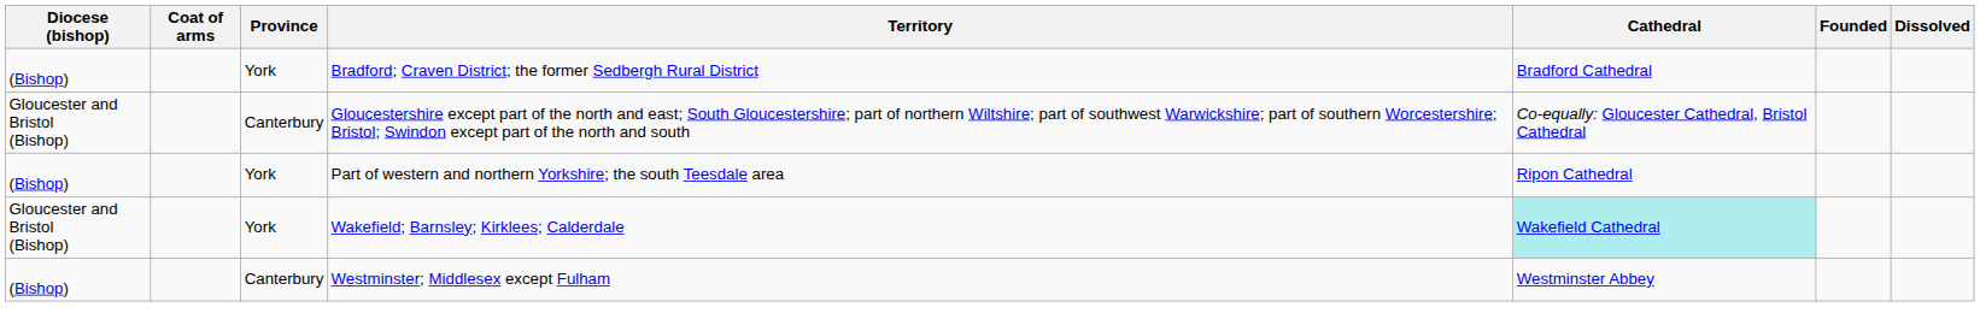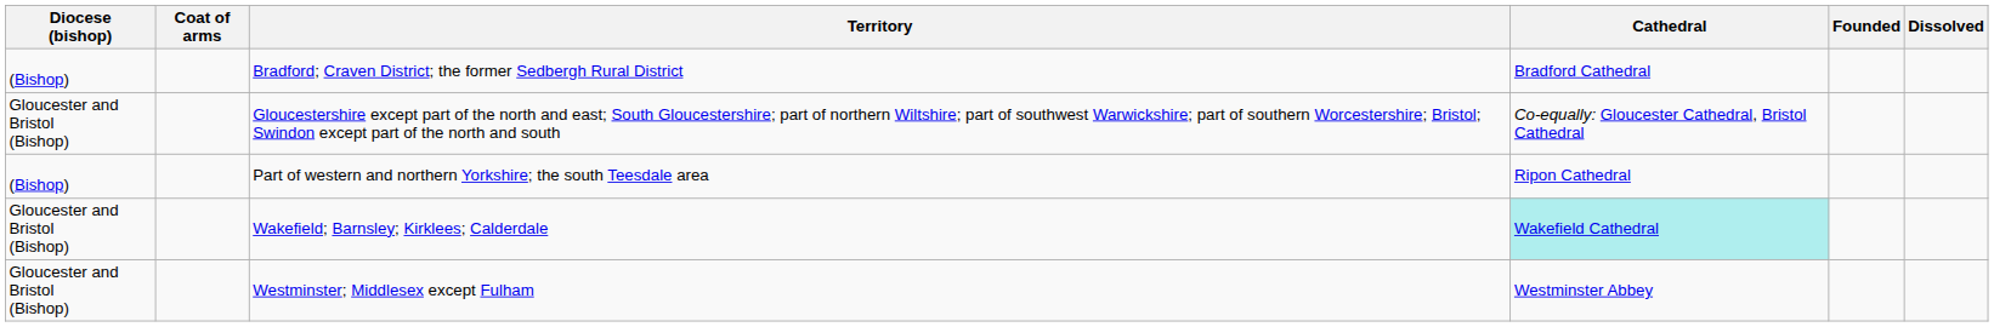- column: Province | York | Canterbury | York | York | Canterbury
Westminster; Middlesex except Fulham | Diocese (bishop): (Bishop) -> Gloucester and Bristol (Bishop)
